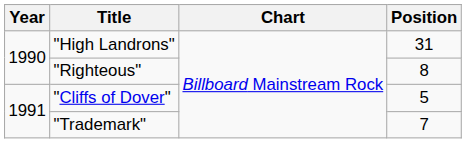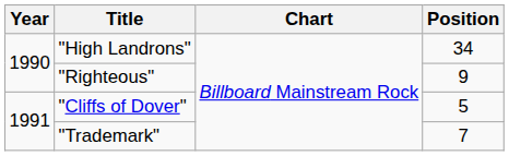"High Landrons" | Position: 31 -> 34
"Righteous" | Position: 8 -> 9
